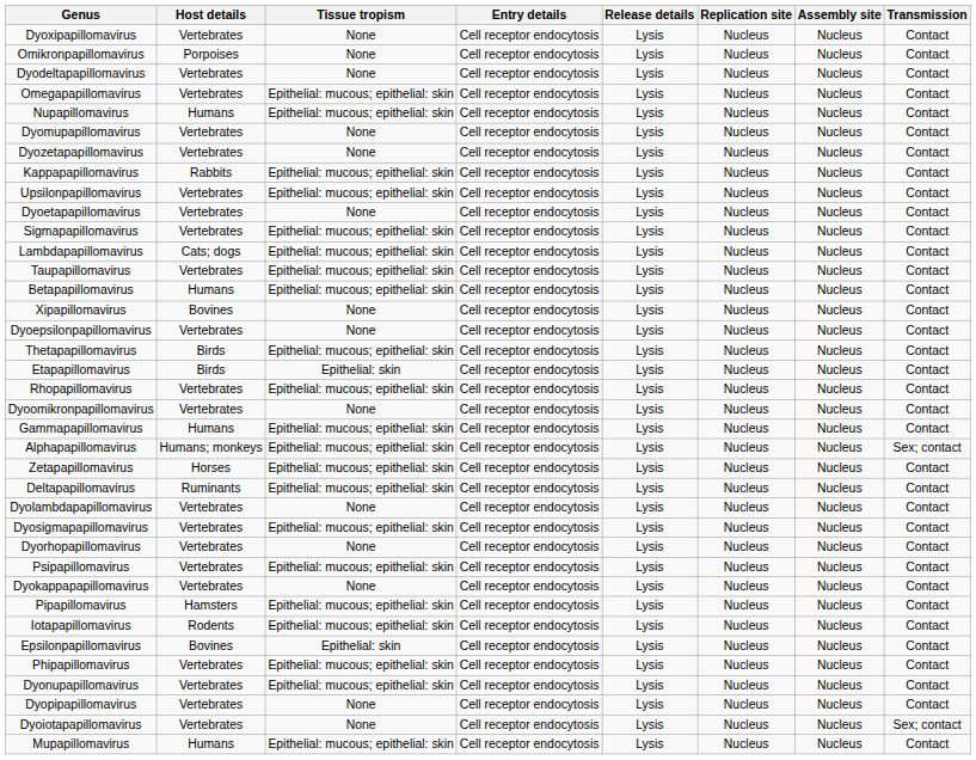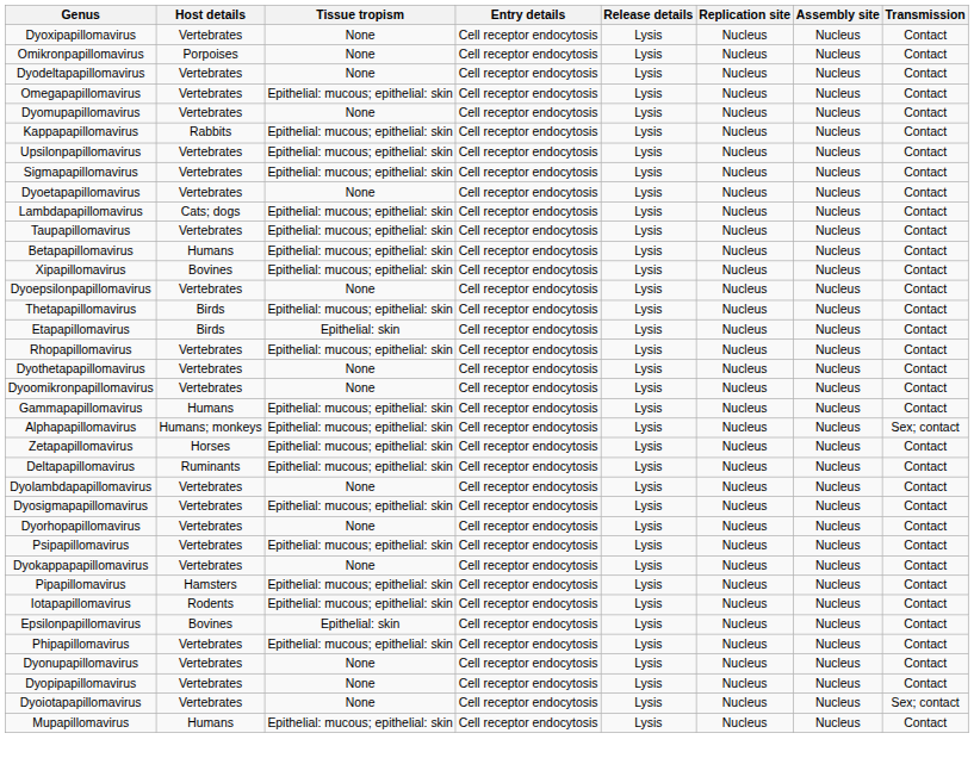- row: Nupapillomavirus | Humans | Epithelial: mucous; epithelial: skin | Cell receptor endocytosis | Lysis | Nucleus | Nucleus | Contact
- row: Dyozetapapillomavirus | Vertebrates | None | Cell receptor endocytosis | Lysis | Nucleus | Nucleus | Contact
rows swapped: Dyoetapapillomavirus <-> Sigmapapillomavirus
Xipapillomavirus | Tissue tropism: None -> Epithelial: mucous; epithelial: skin
+ row: Dyothetapapillomavirus | Vertebrates | None | Cell receptor endocytosis | Lysis | Nucleus | Nucleus | Contact
Dyonupapillomavirus | Tissue tropism: Epithelial: mucous; epithelial: skin -> None
